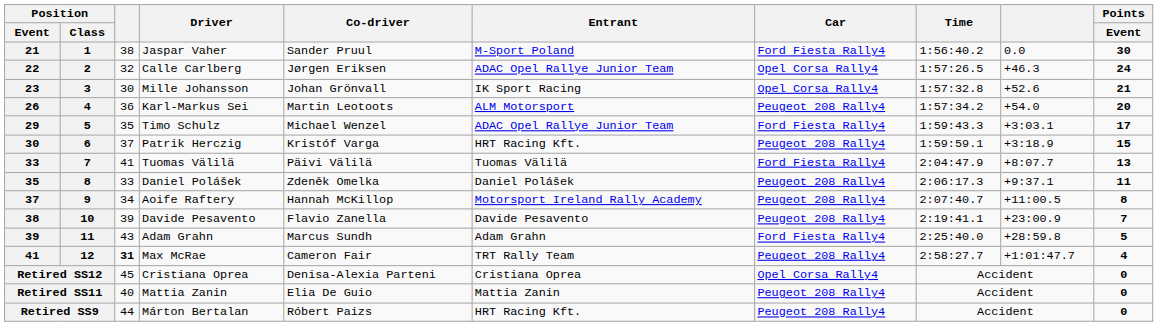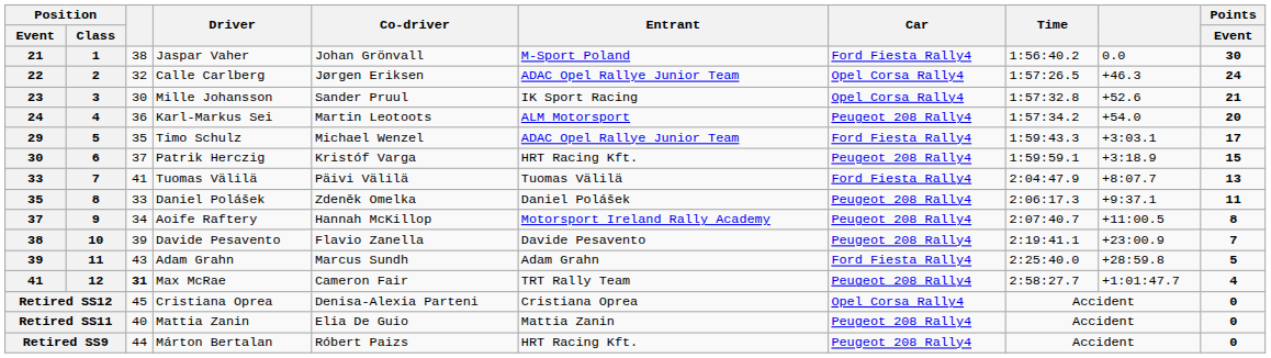Jaspar Vaher | Co-driver: Sander Pruul -> Johan Grönvall
Mille Johansson | Co-driver: Johan Grönvall -> Sander Pruul
Karl-Markus Sei | Position / Event: 26 -> 24
